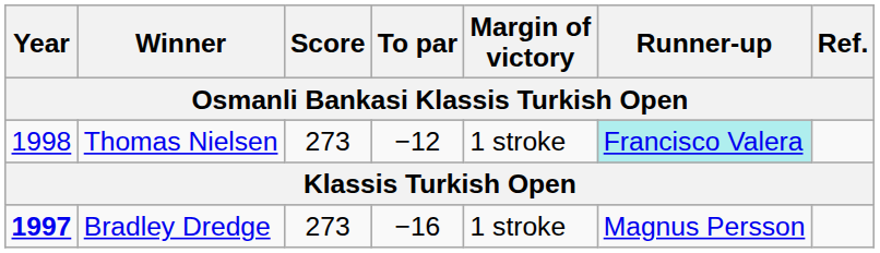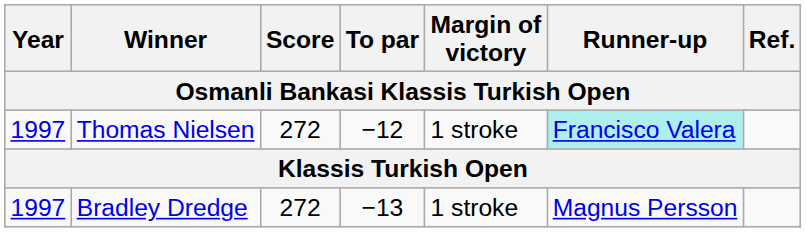Thomas Nielsen | Year: 1998 -> 1997
Thomas Nielsen | Score: 273 -> 272
Bradley Dredge | Year: bold -> normal
Bradley Dredge | Score: 273 -> 272
Bradley Dredge | To par: −16 -> −13
